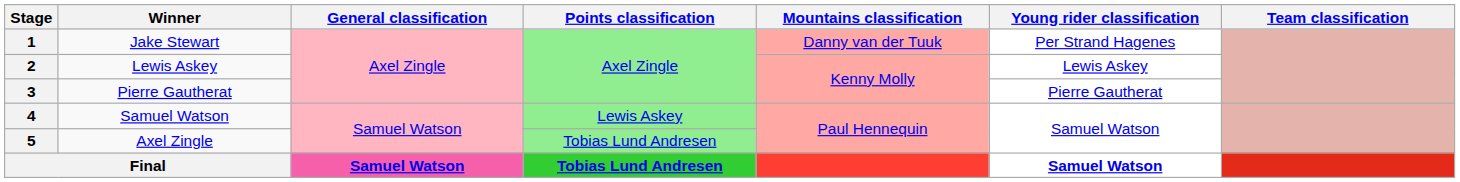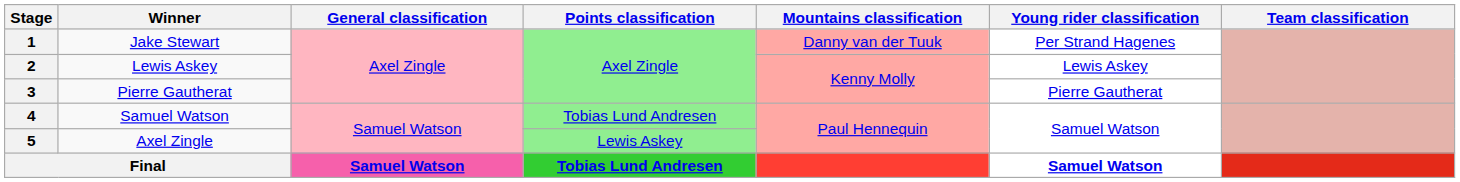4 | Points classification: Lewis Askey -> Tobias Lund Andresen
5 | Points classification: Tobias Lund Andresen -> Lewis Askey
